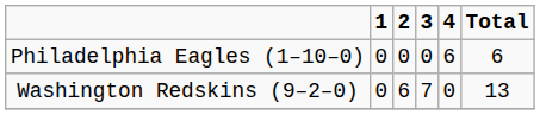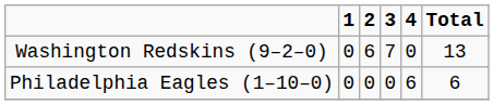rows swapped: Philadelphia Eagles (1–10–0) <-> Washington Redskins (9–2–0)
